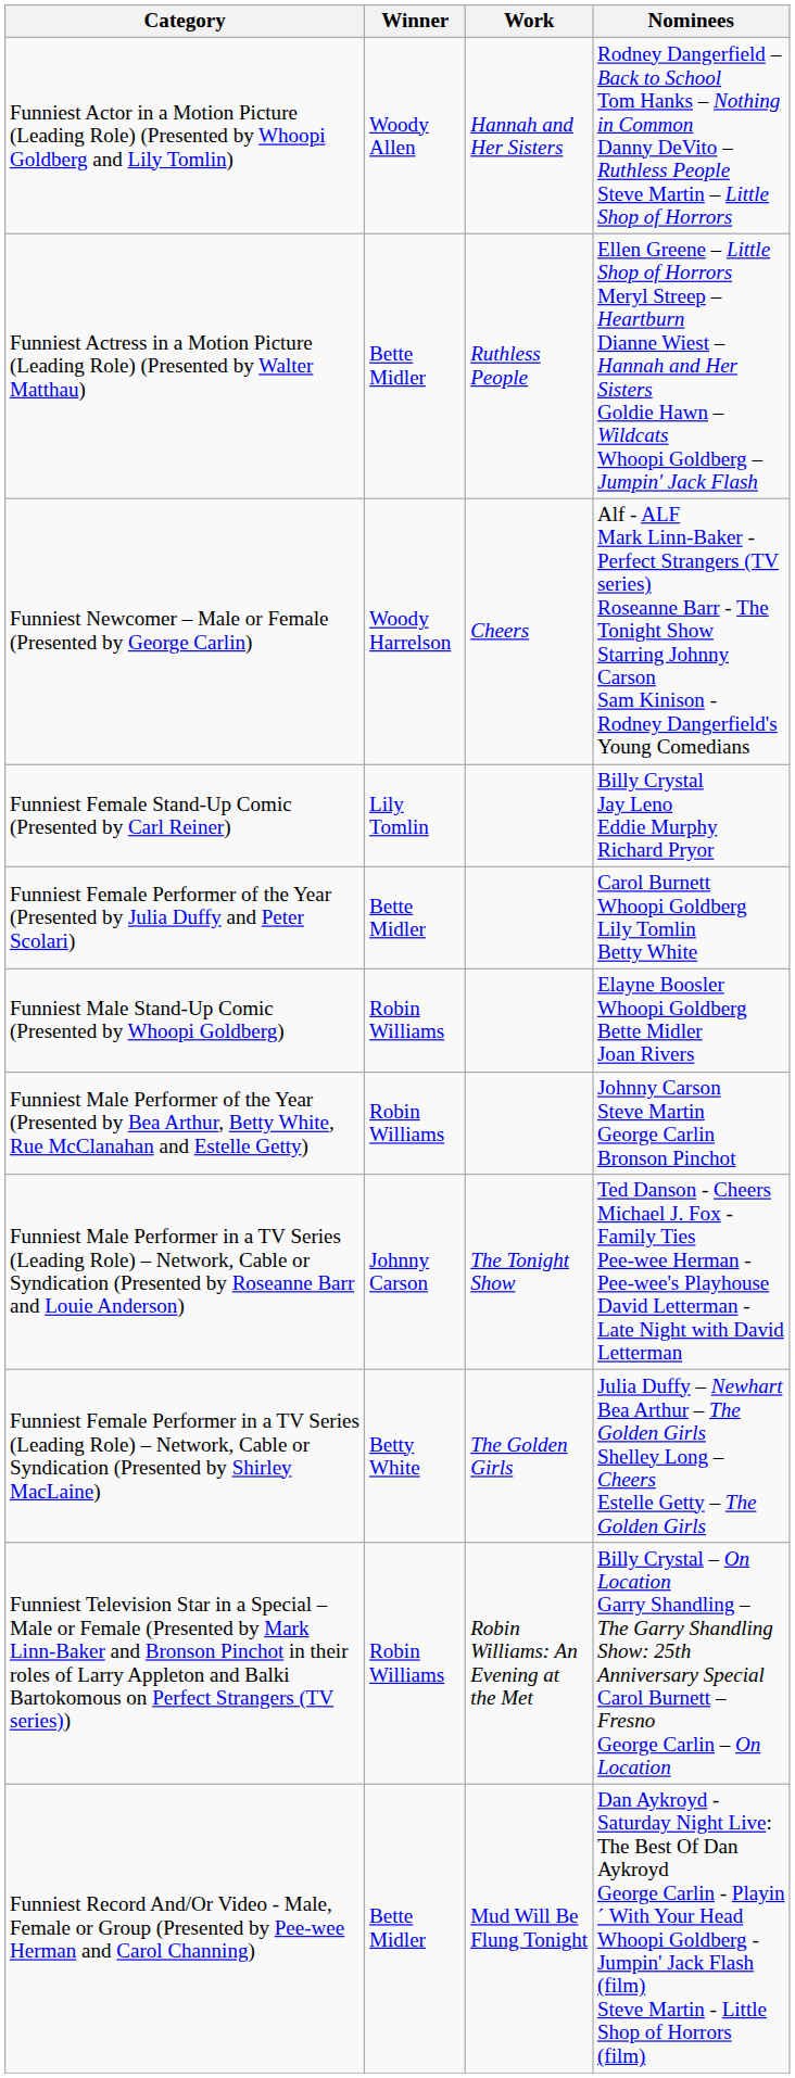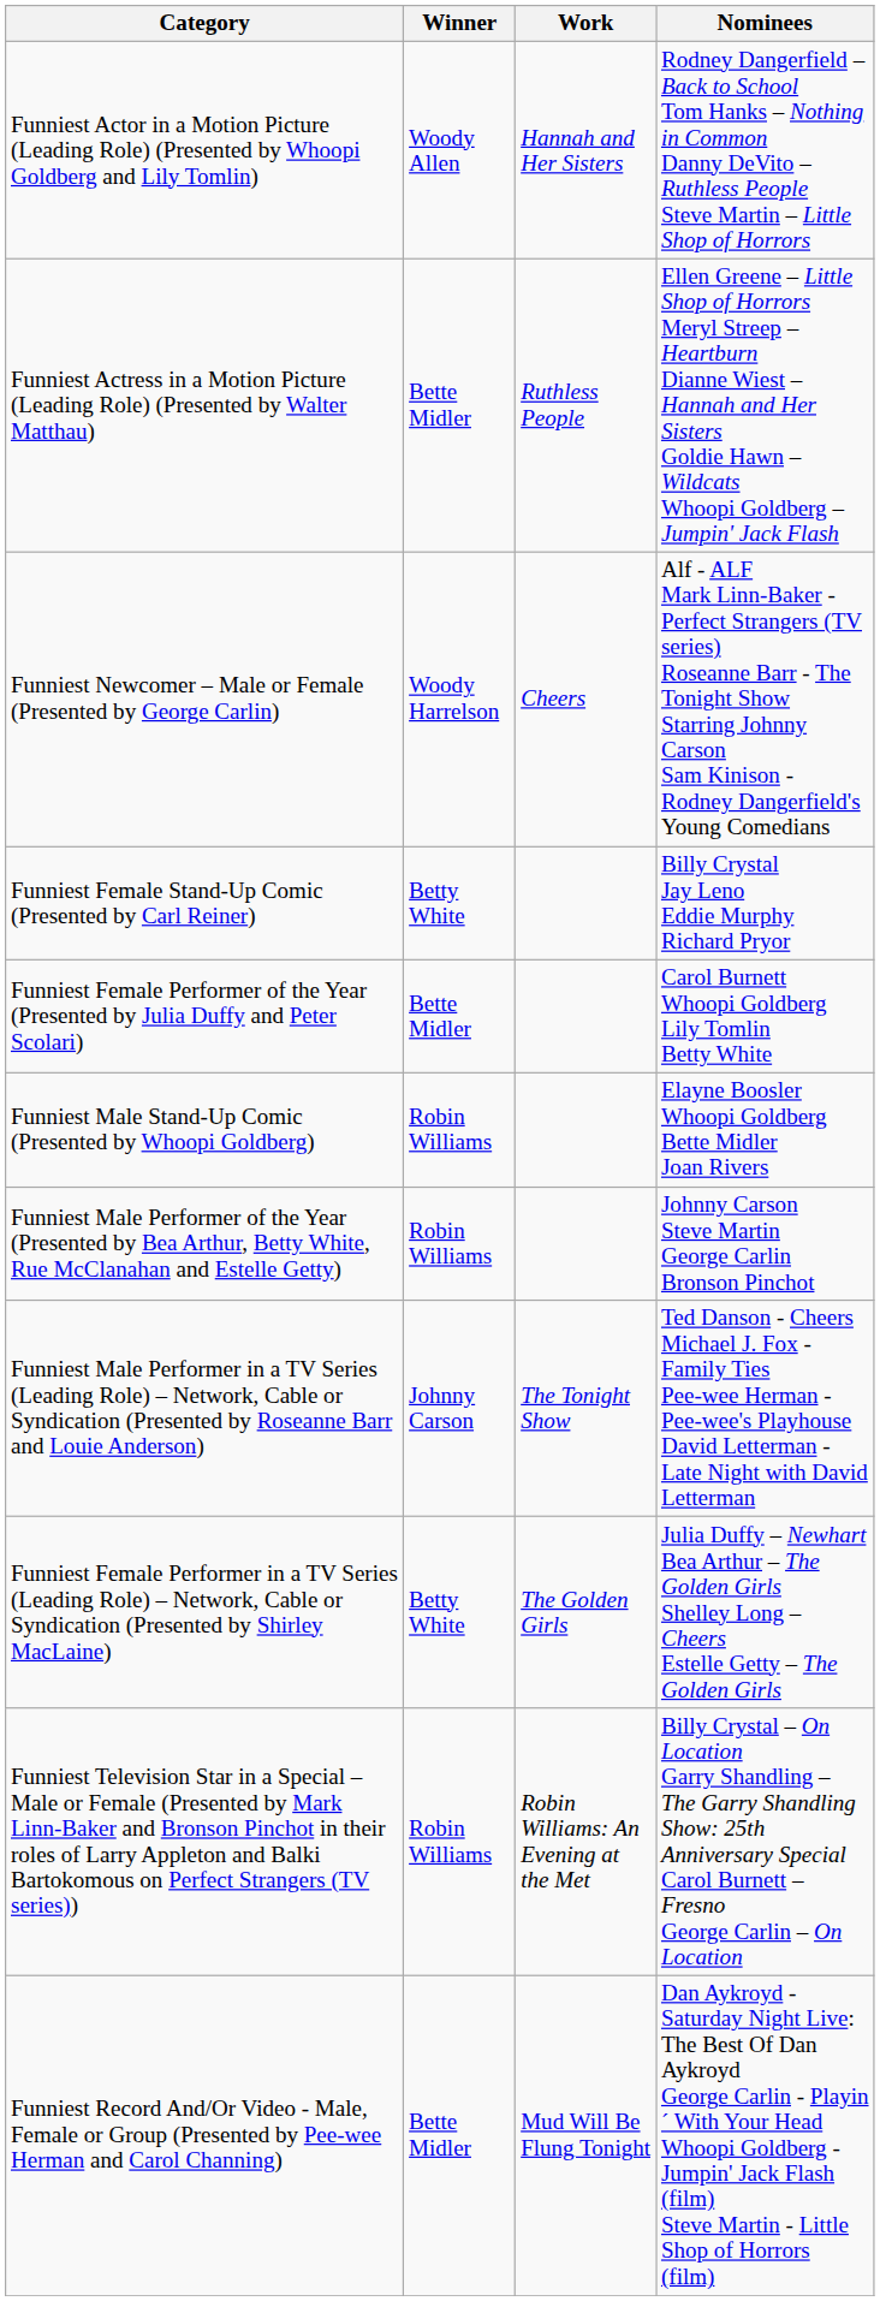Funniest Female Stand-Up Comic (Presented by Carl Reiner) | Winner: Lily Tomlin -> Betty White
